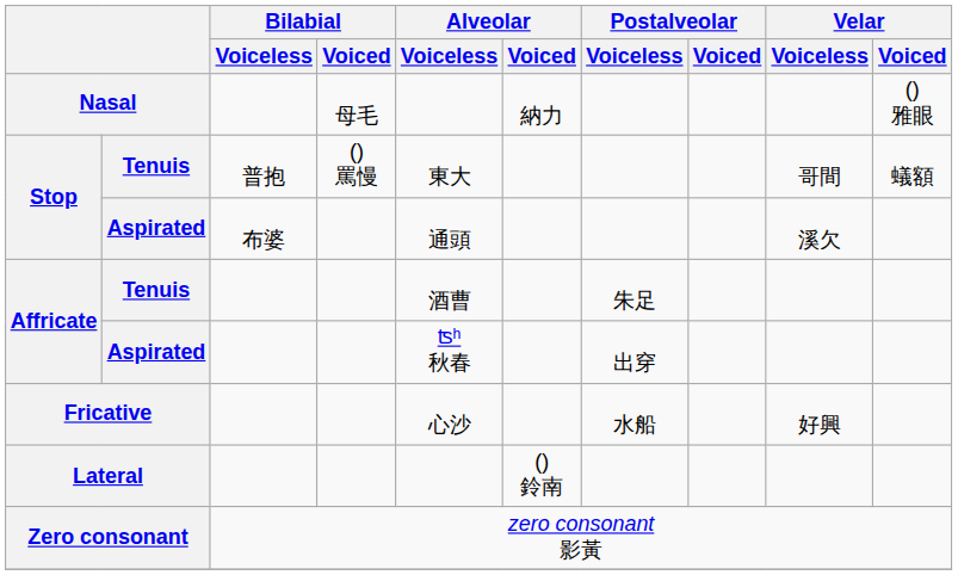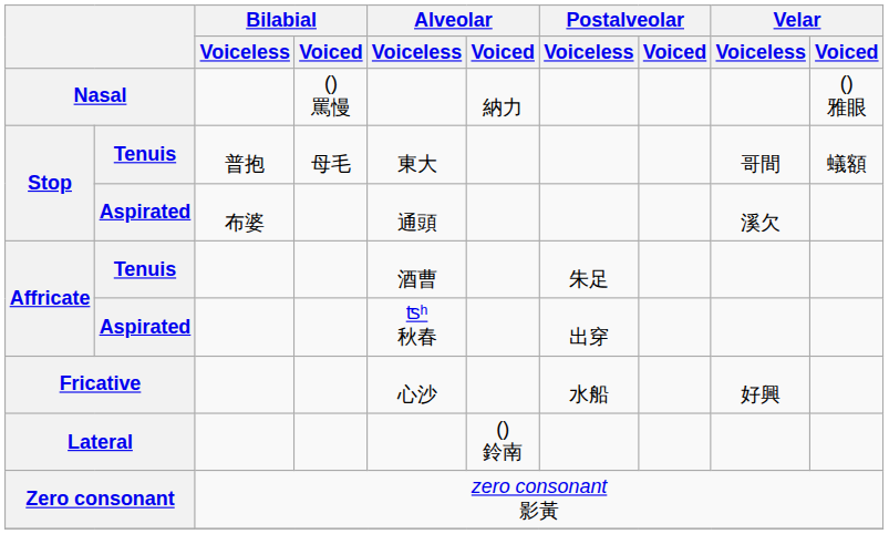Nasal | Bilabial / Voiced: 母毛 -> () 罵慢
Stop / Tenuis | Bilabial / Voiced: () 罵慢 -> 母毛
